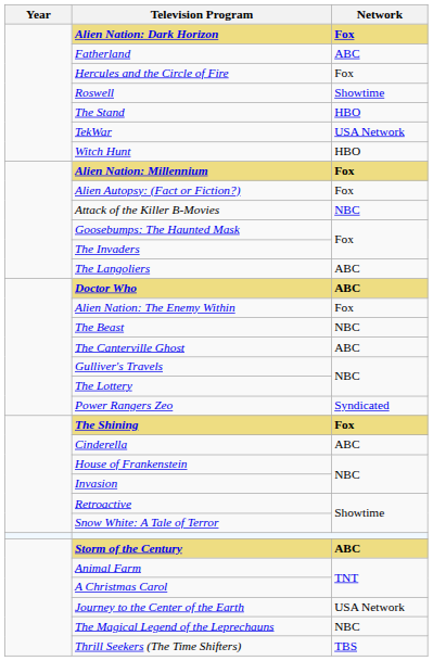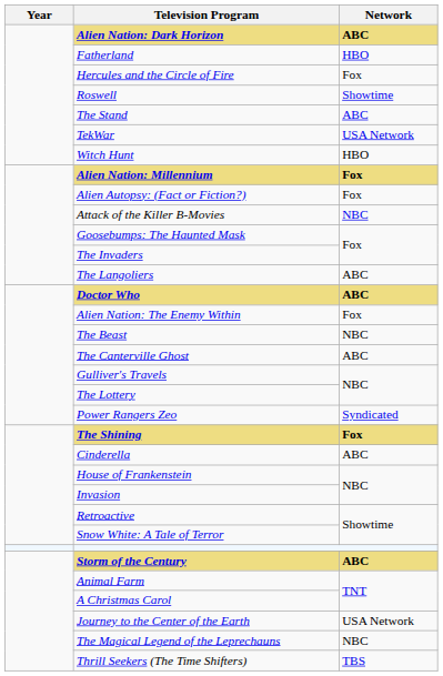Alien Nation: Dark Horizon | Network: Fox -> ABC
Fatherland | Network: ABC -> HBO
The Stand | Network: HBO -> ABC
